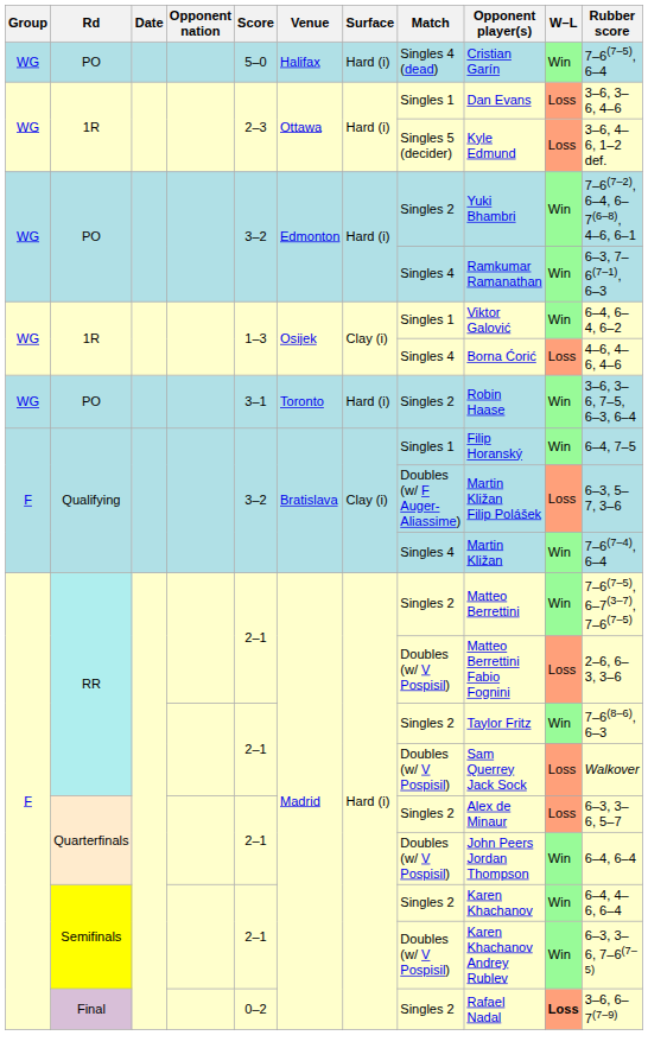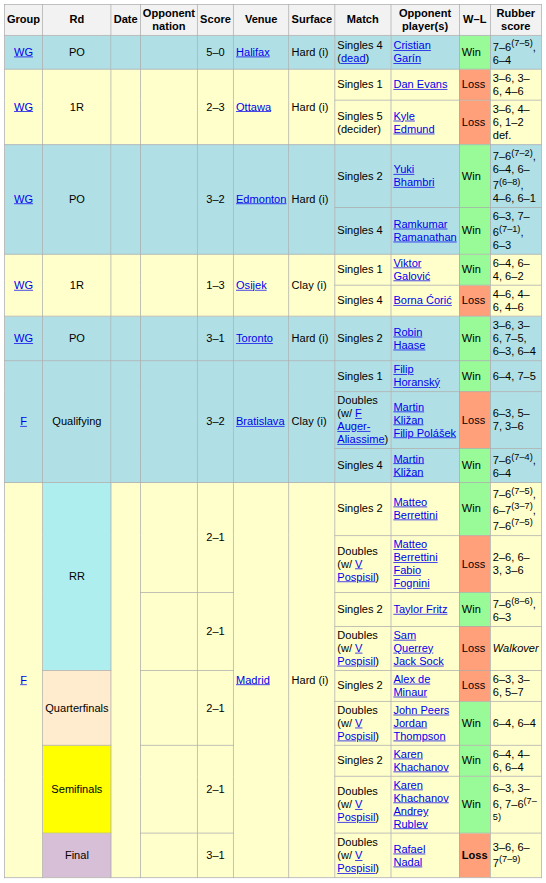Final | Score: 0–2 -> 3–1
Final | Match: Singles 2 -> Doubles (w/ V Pospisil)
